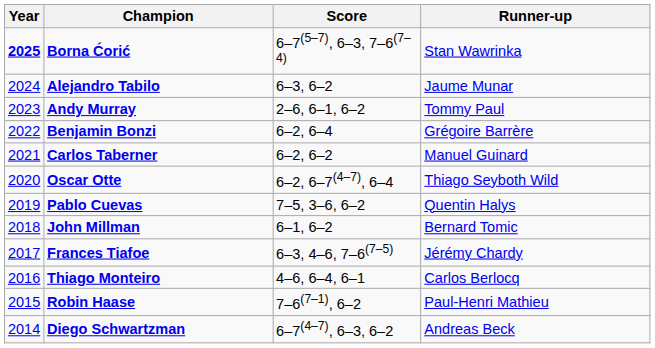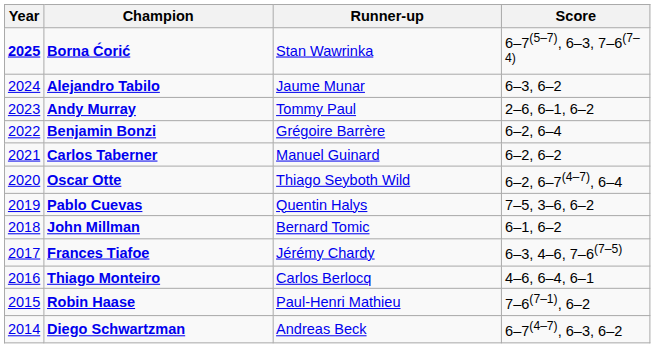columns swapped: Runner-up <-> Score
